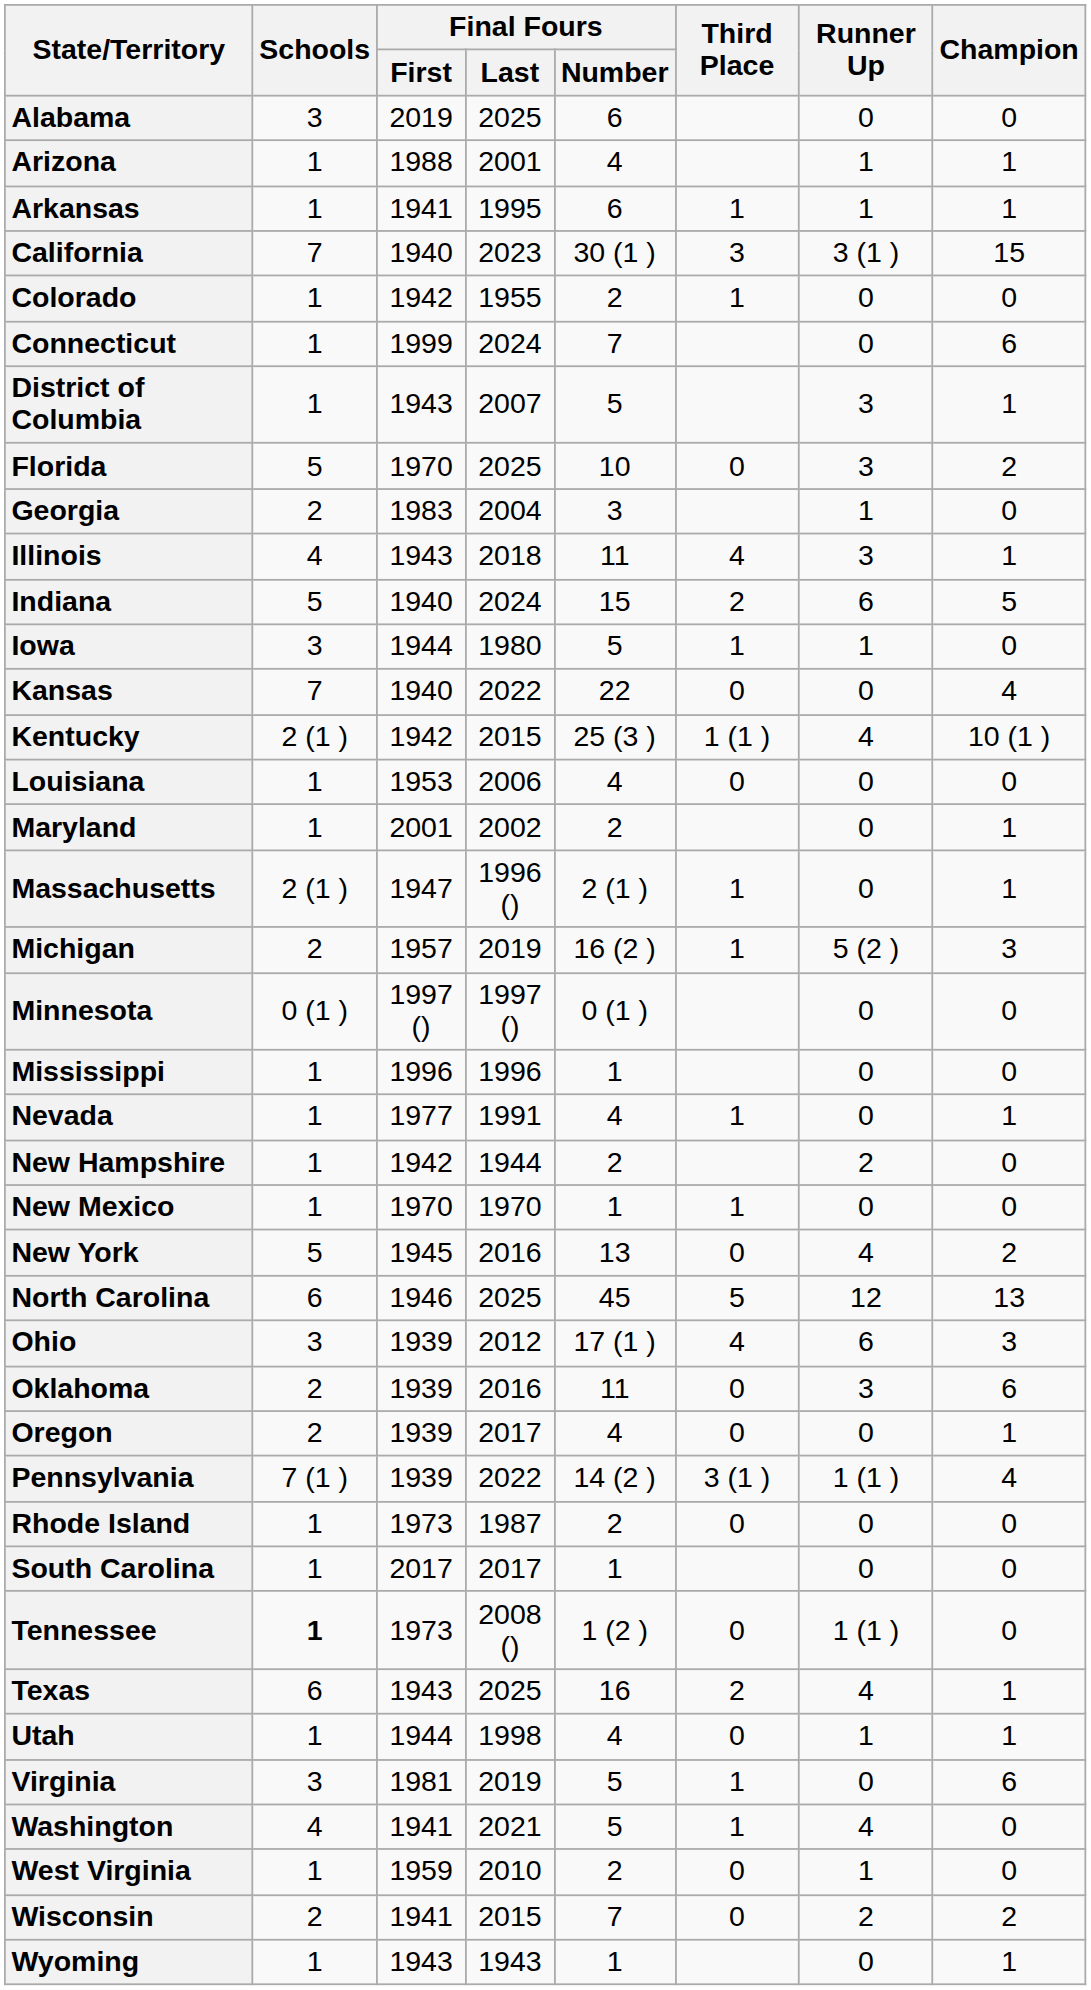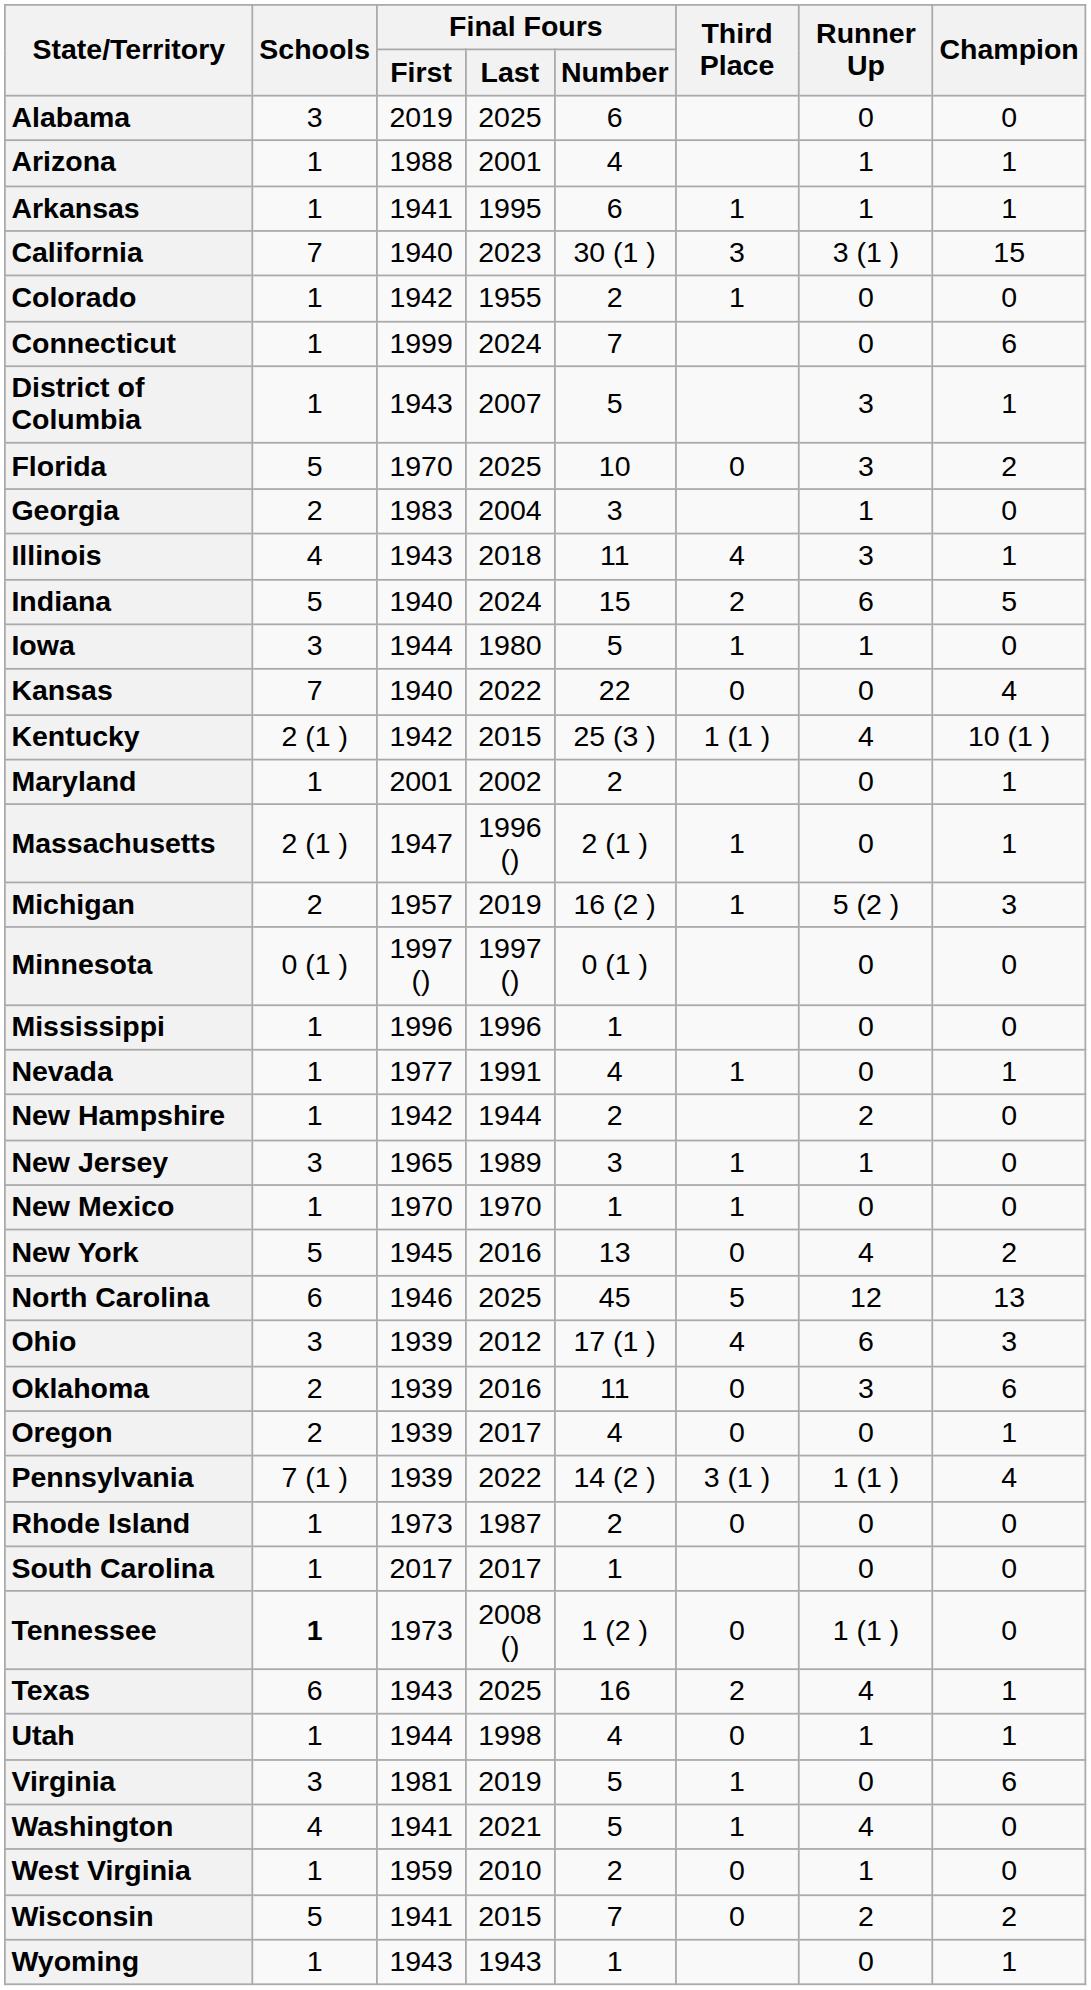- row: Louisiana | 1 | 1953 | 2006 | 4 | 0 | 0 | 0
+ row: New Jersey | 3 | 1965 | 1989 | 3 | 1 | 1 | 0
Wisconsin | Schools: 2 -> 5
